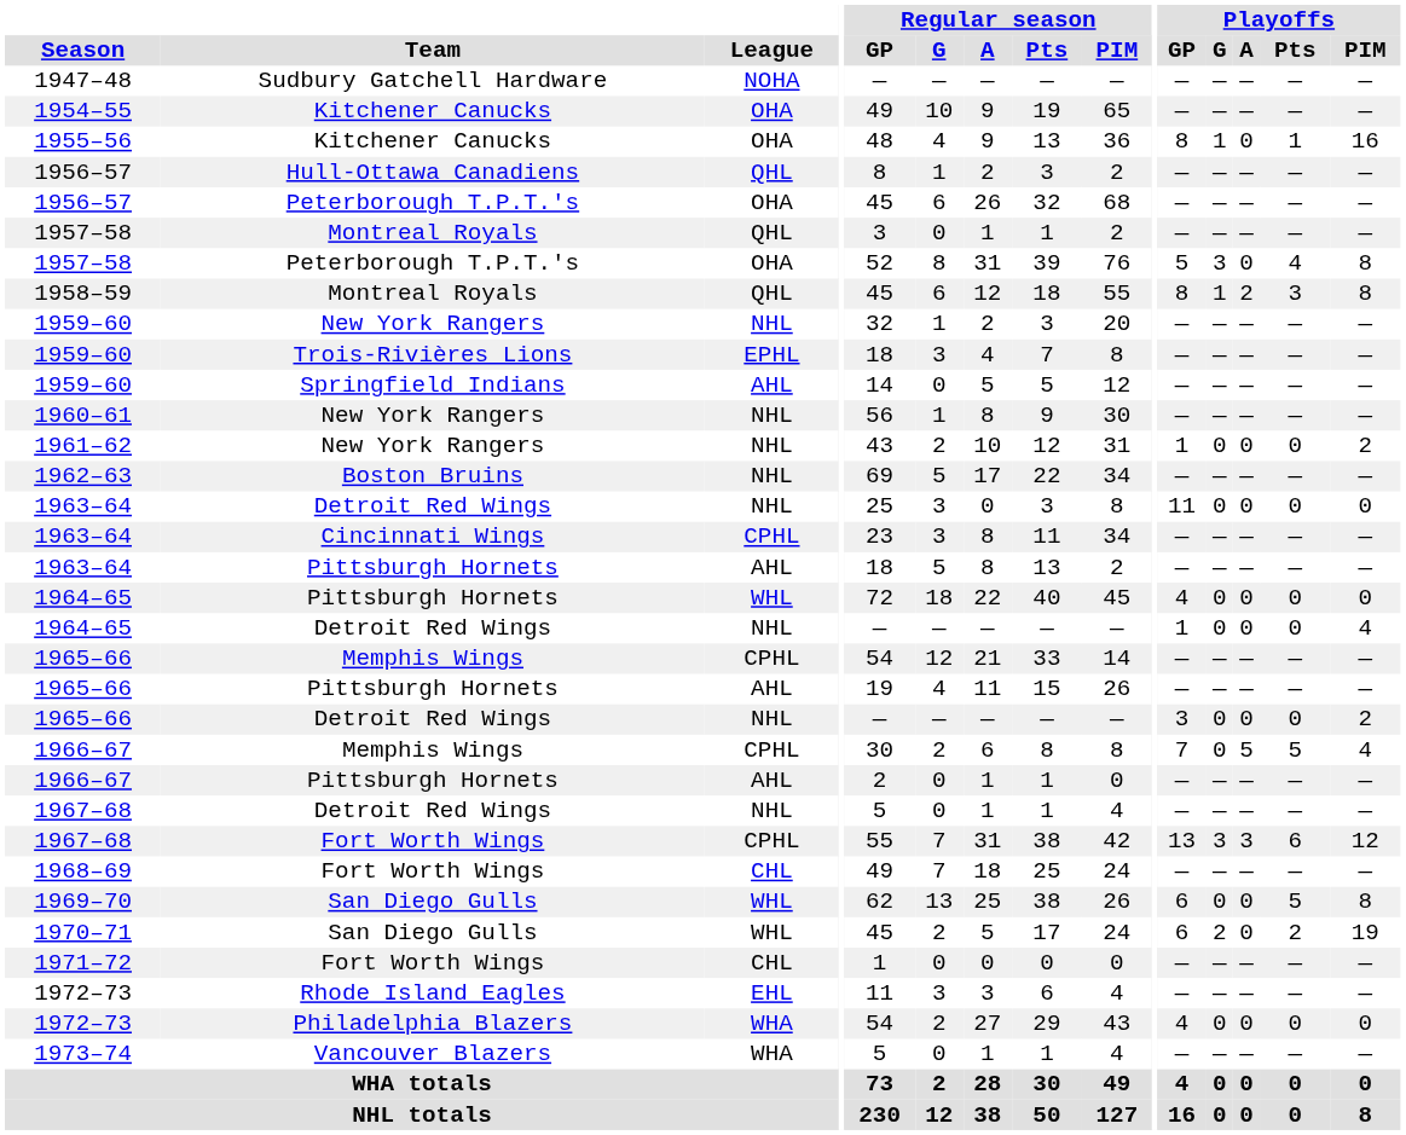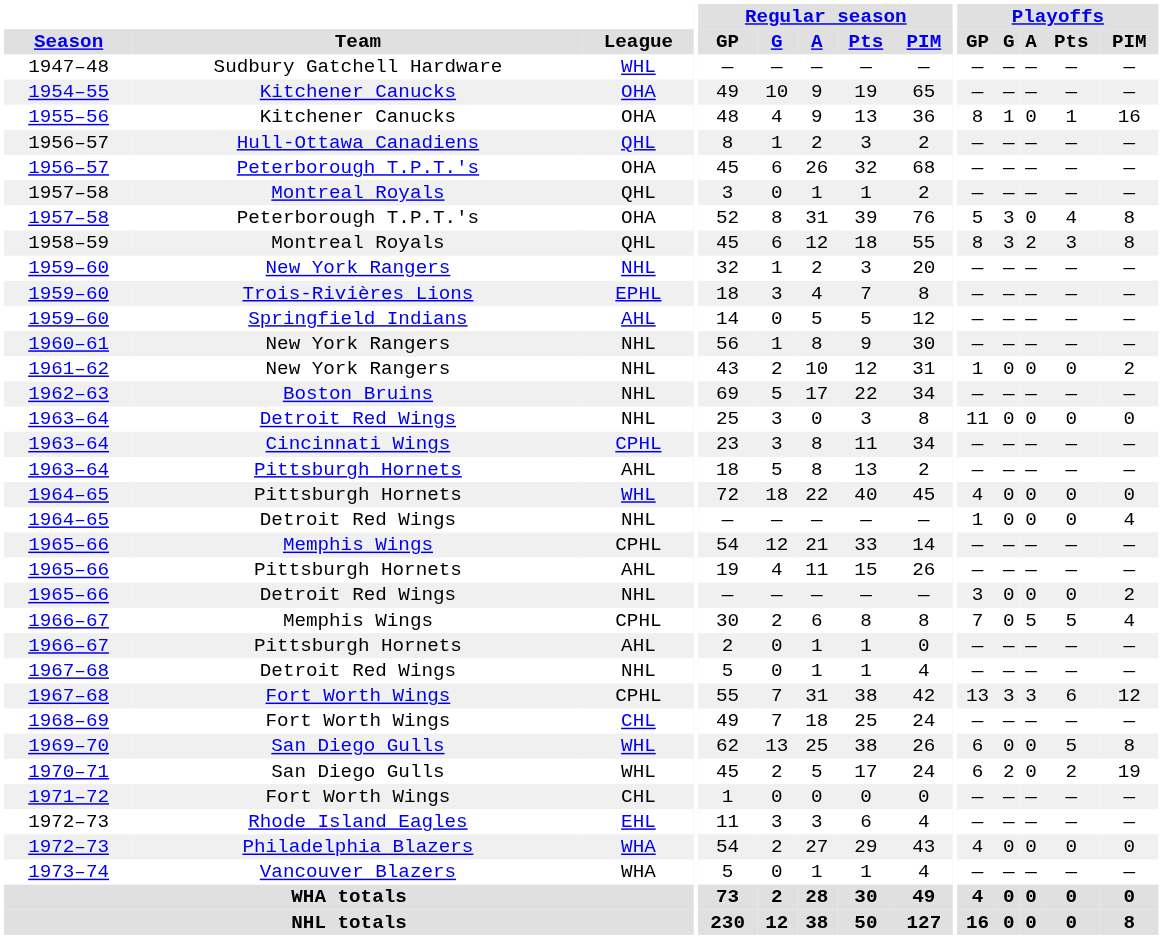1947–48 | League: NOHA -> WHL
1958–59 | Playoffs / G: 1 -> 3
